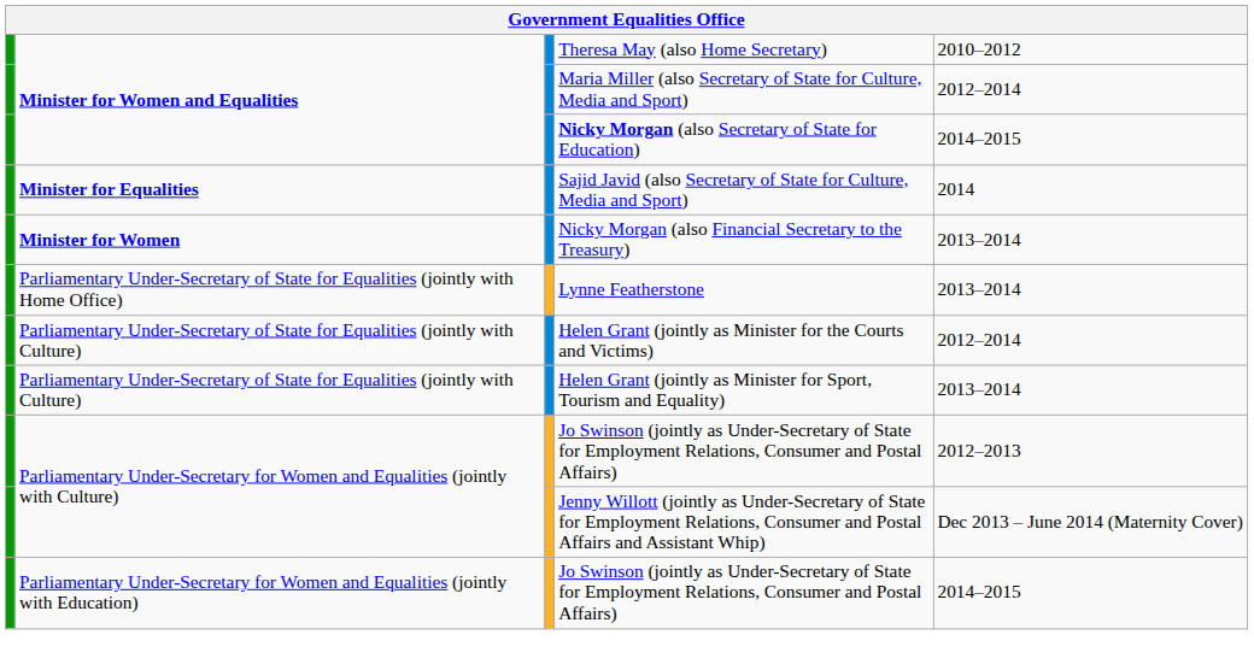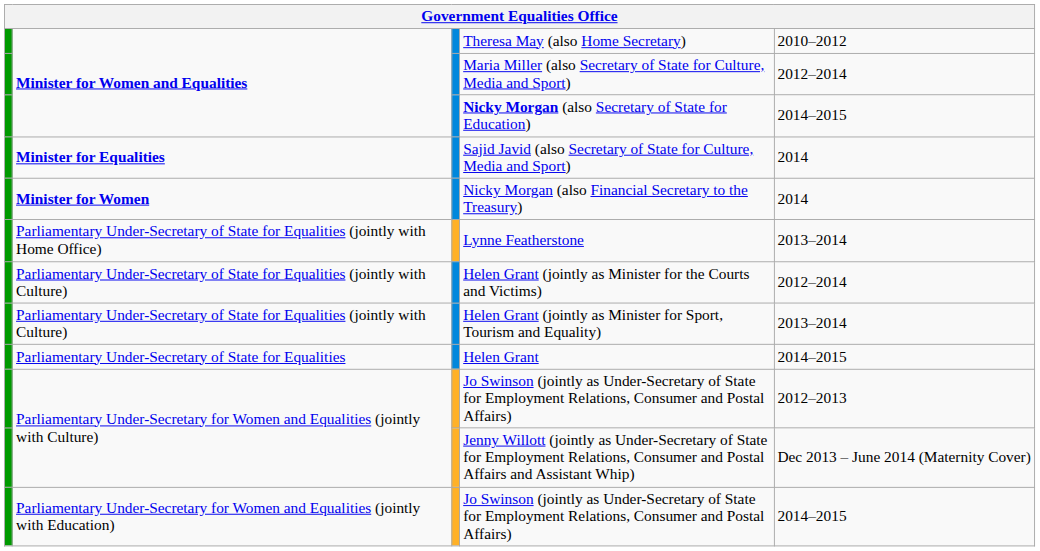Nicky Morgan (also Financial Secretary to the Treasury) | column 5: 2013–2014 -> 2014
+ row: Parliamentary Under-Secretary of State for Equalities | Helen Grant | 2014–2015
